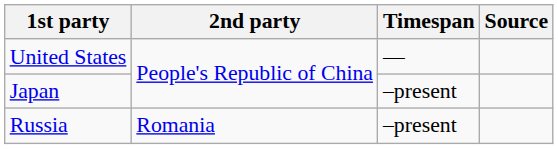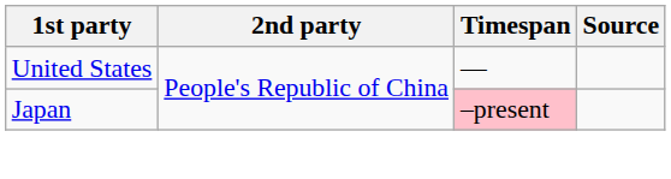Japan | Timespan: no background -> pink background
- row: Russia | Romania | –present
